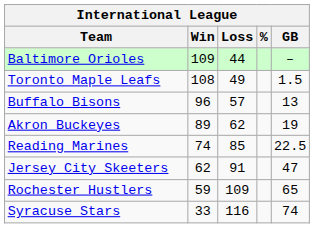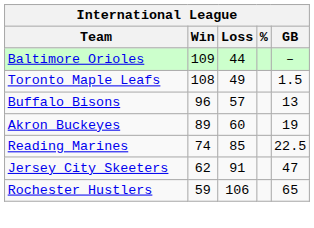Akron Buckeyes | Loss: 62 -> 60
Rochester Hustlers | Loss: 109 -> 106
- row: Syracuse Stars | 33 | 116 | 74
